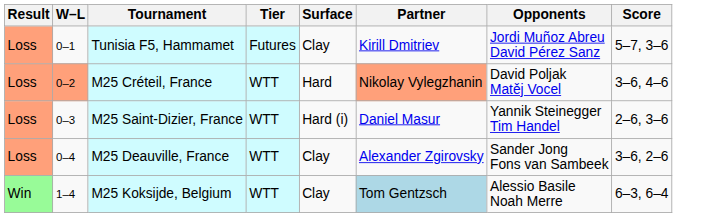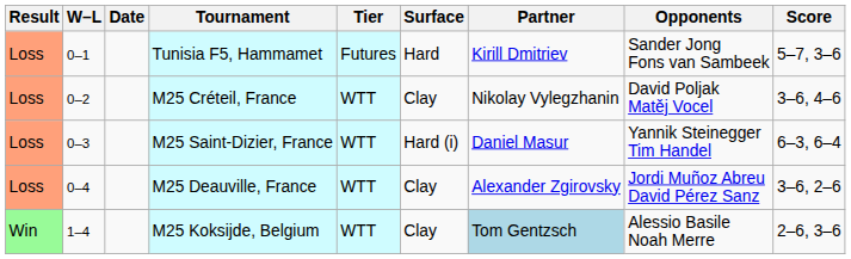+ column: Date
Tunisia F5, Hammamet | Surface: Clay -> Hard
Tunisia F5, Hammamet | Opponents: Jordi Muñoz Abreu David Pérez Sanz -> Sander Jong Fons van Sambeek
M25 Créteil, France | W–L: lightsalmon background -> no background
M25 Créteil, France | Surface: Hard -> Clay
M25 Créteil, France | Partner: lightsalmon background -> no background
M25 Saint-Dizier, France | Score: 2–6, 3–6 -> 6–3, 6–4
M25 Deauville, France | Opponents: Sander Jong Fons van Sambeek -> Jordi Muñoz Abreu David Pérez Sanz
M25 Koksijde, Belgium | Score: 6–3, 6–4 -> 2–6, 3–6
